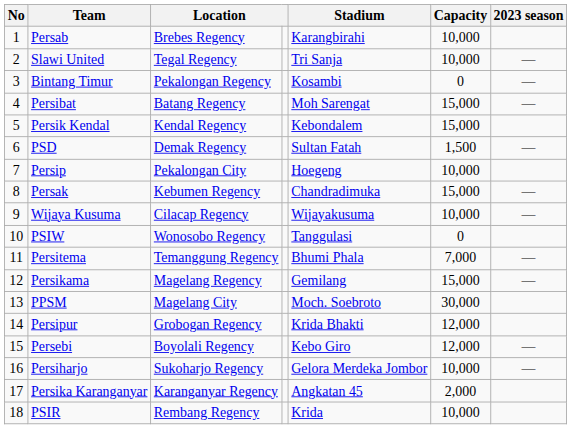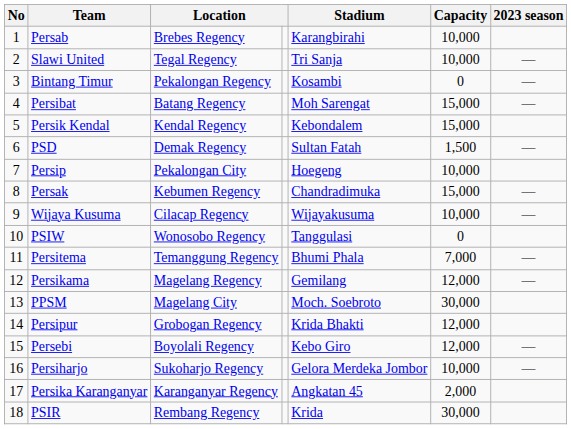Persikama | Capacity: 15,000 -> 12,000
PSIR | Capacity: 10,000 -> 30,000
